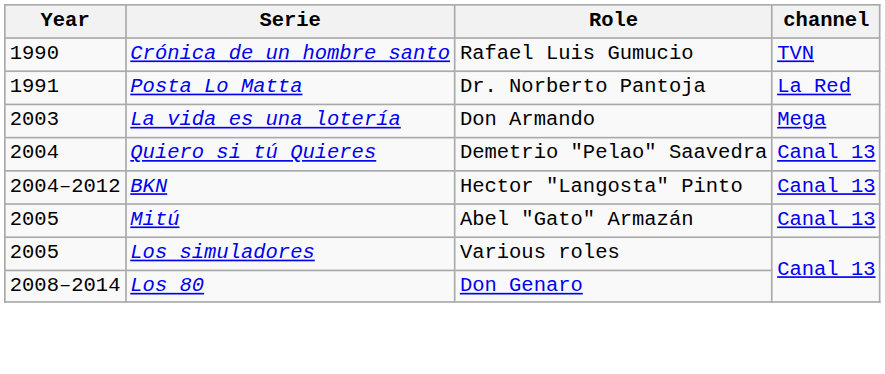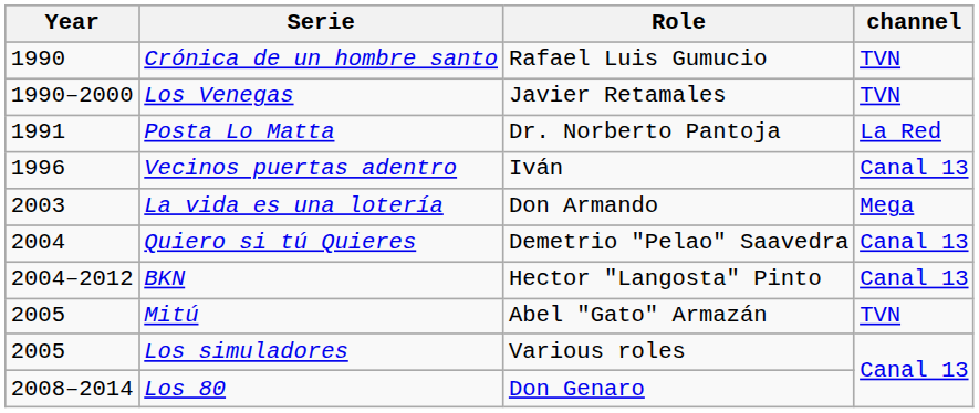+ row: 1990–2000 | Los Venegas | Javier Retamales | TVN
+ row: 1996 | Vecinos puertas adentro | Iván | Canal 13
Mitú | channel: Canal 13 -> TVN
